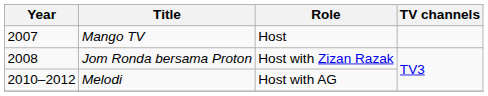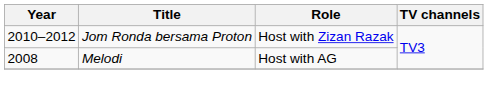- row: 2007 | Mango TV | Host
Jom Ronda bersama Proton | Year: 2008 -> 2010–2012
Melodi | Year: 2010–2012 -> 2008
